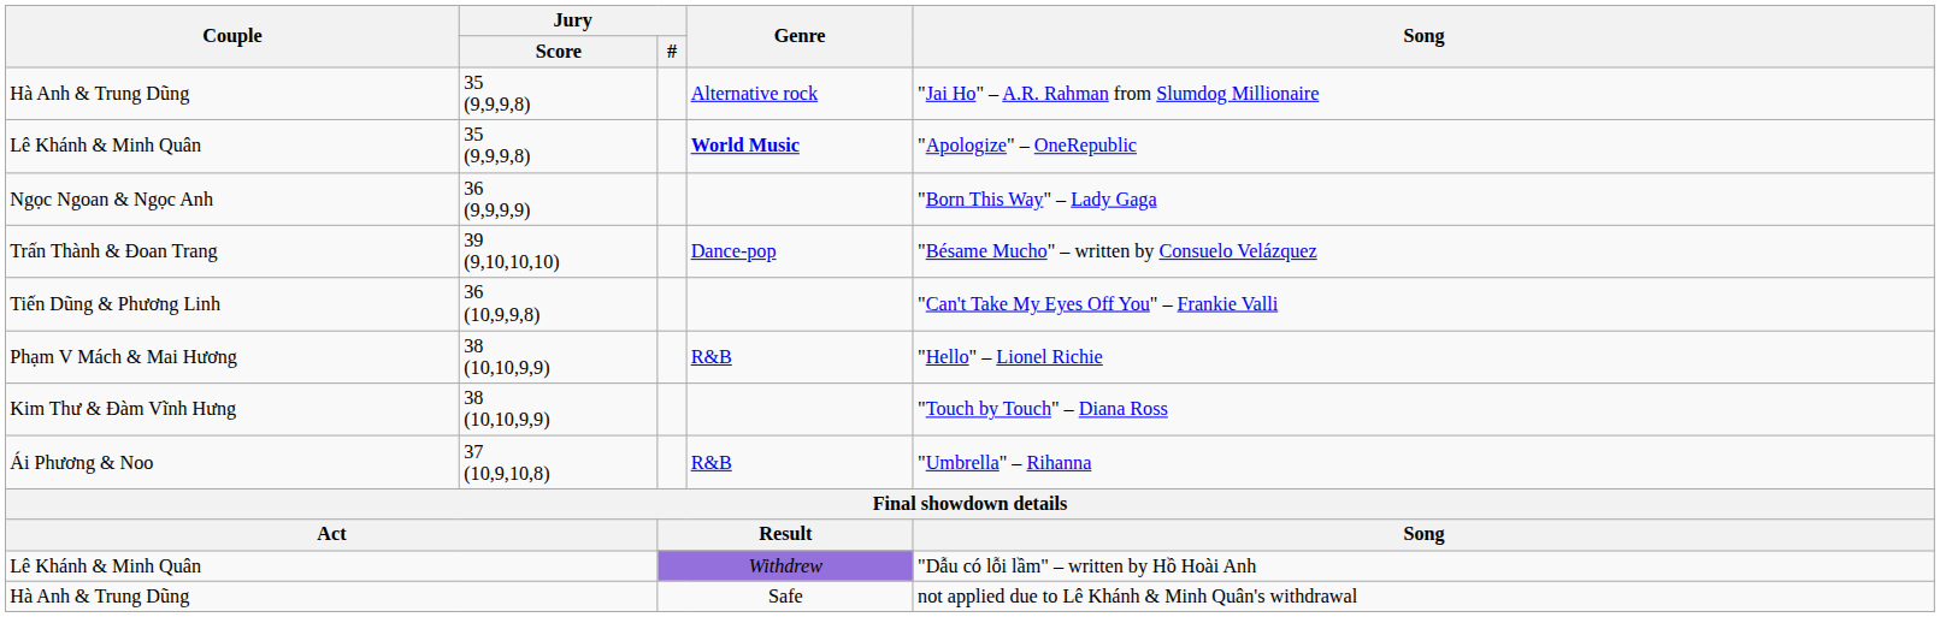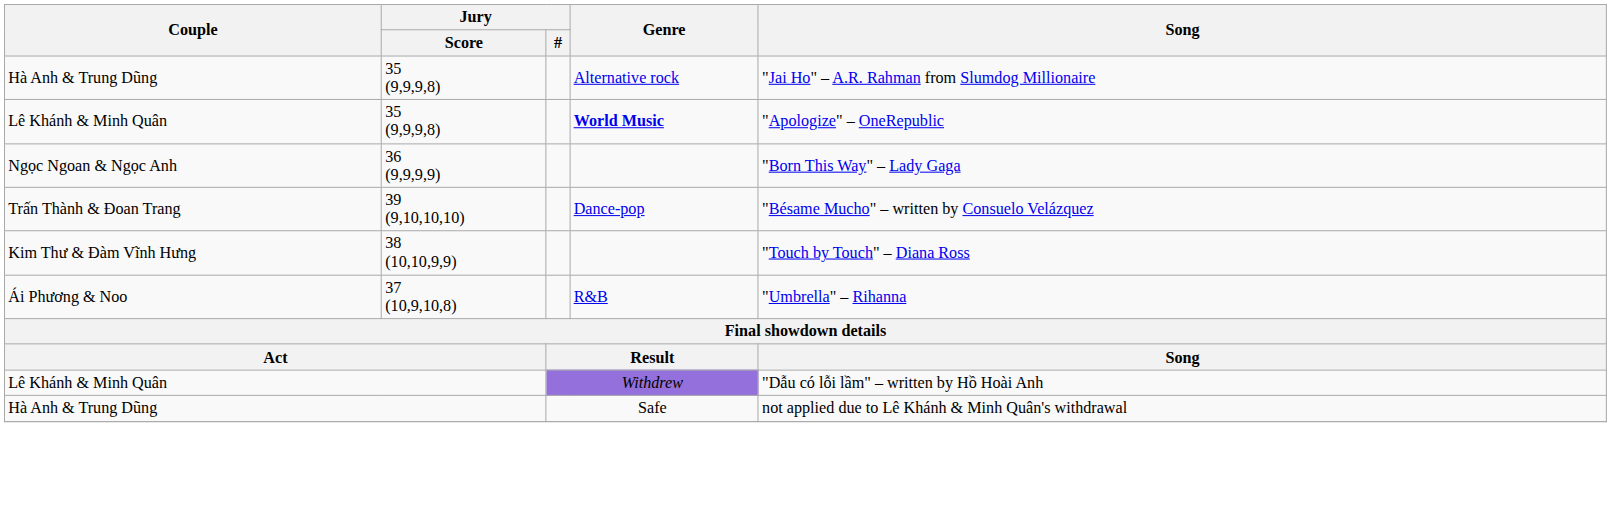- row: Tiến Dũng & Phương Linh | 36 (10,9,9,8) | "Can't Take My Eyes Off You" – Frankie Valli
- row: Phạm V Mách & Mai Hương | 38 (10,10,9,9) | R&B | "Hello" – Lionel Richie
